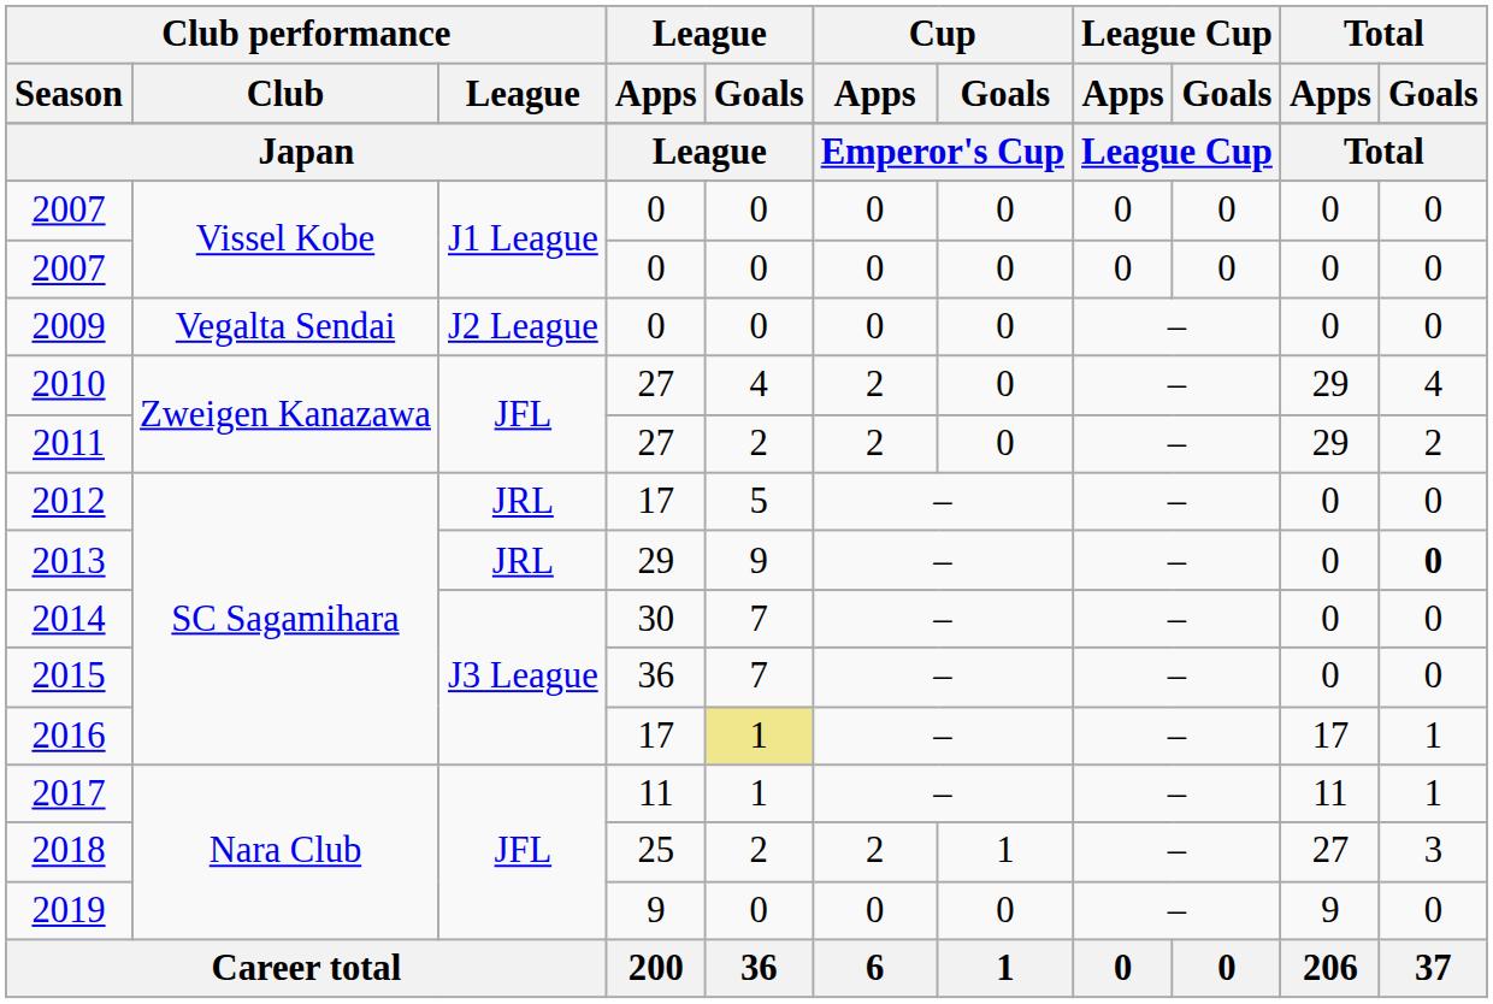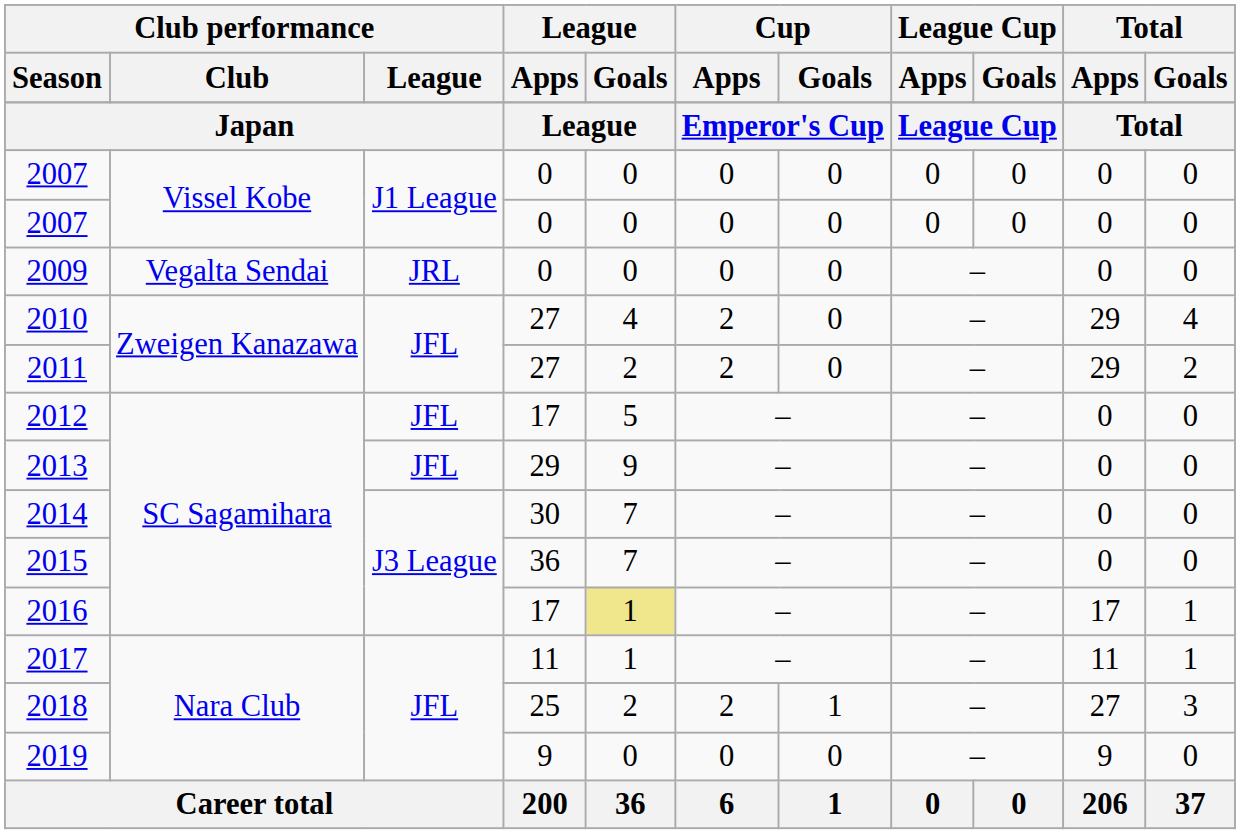2009 | Club performance / League: J2 League -> JRL
2012 | Club performance / League: JRL -> JFL
2013 | Club performance / League: JRL -> JFL
2013 | Total / Goals: bold -> normal
